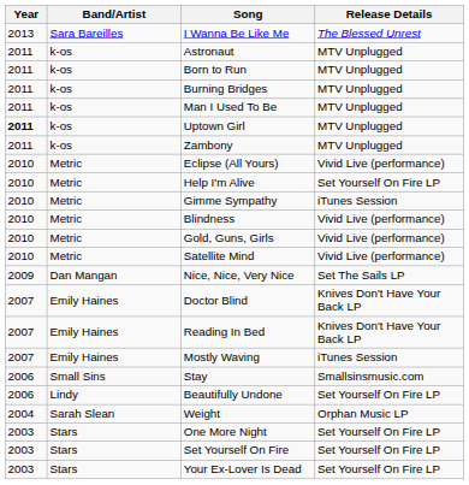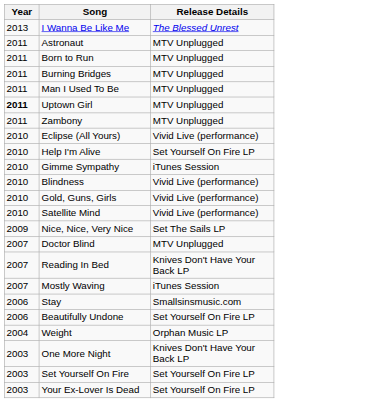- column: Band/Artist | Sara Bareilles | k-os | k-os | k-os | k-os | k-os | k-os | Metric | Metric | Metric | Metric | Metric | Metric | Dan Mangan | Emily Haines | Emily Haines | Emily Haines | Small Sins | Lindy | Sarah Slean | Stars | Stars | Stars
Doctor Blind | Release Details: Knives Don't Have Your Back LP -> MTV Unplugged
One More Night | Release Details: Set Yourself On Fire LP -> Knives Don't Have Your Back LP
